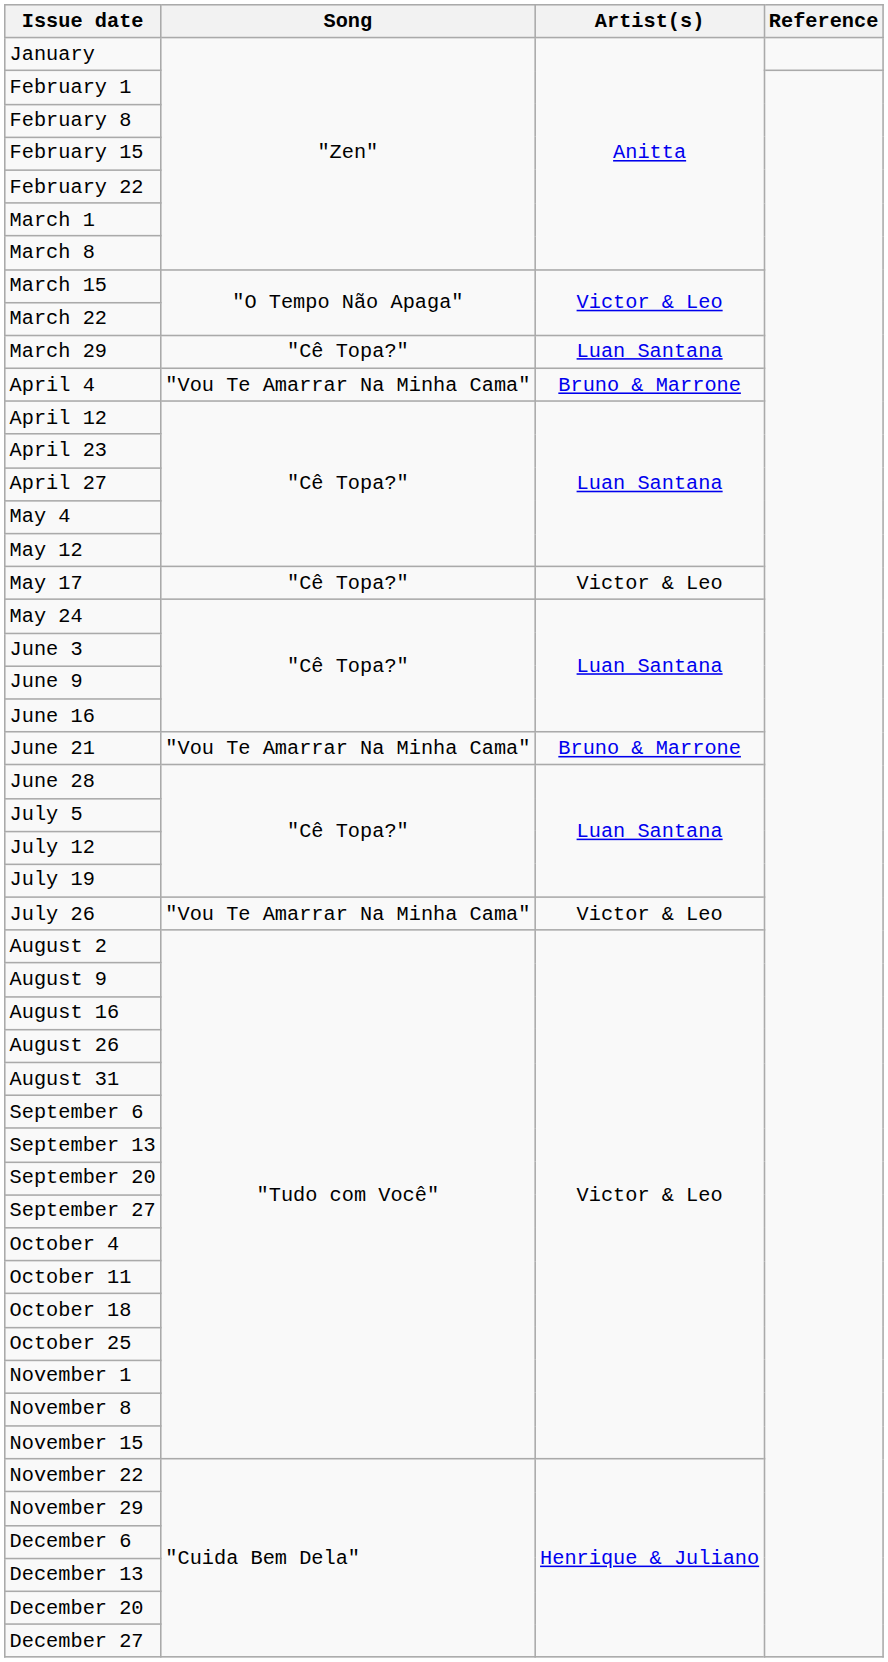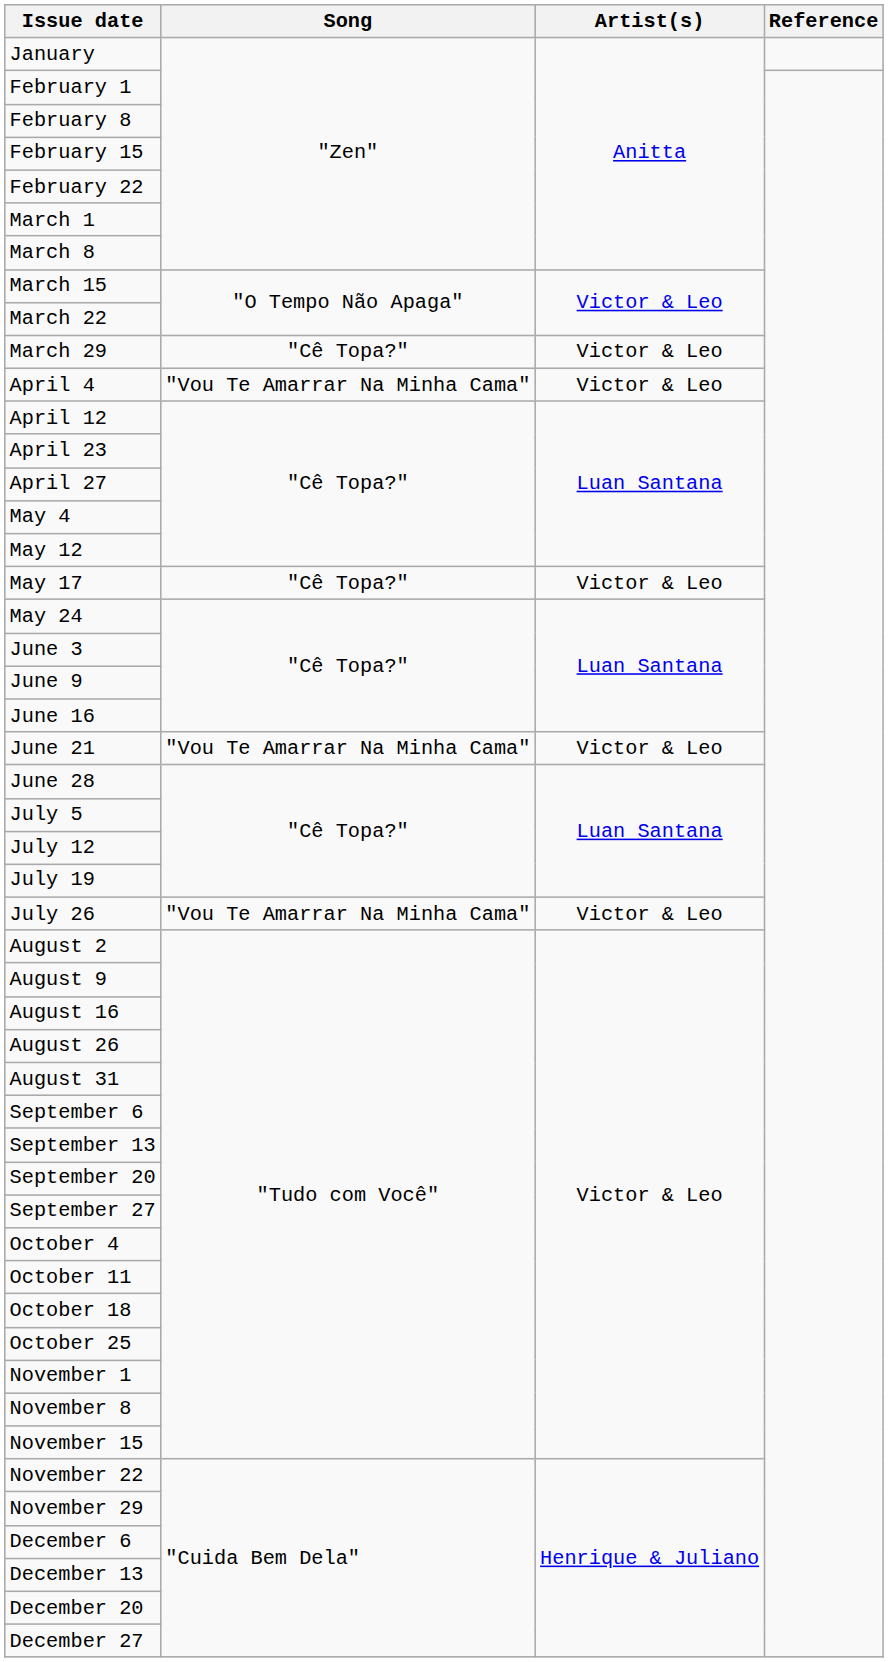March 29 | Artist(s): Luan Santana -> Victor & Leo
April 4 | Artist(s): Bruno & Marrone -> Victor & Leo
June 21 | Artist(s): Bruno & Marrone -> Victor & Leo
